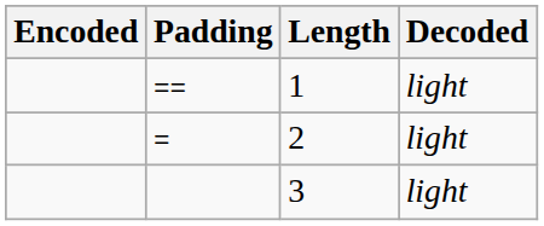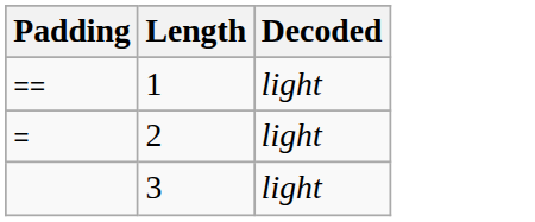- column: Encoded
